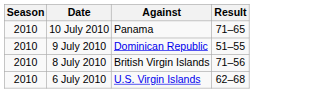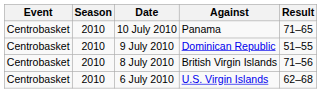+ column: Event | Centrobasket | Centrobasket | Centrobasket | Centrobasket
